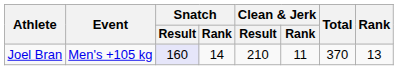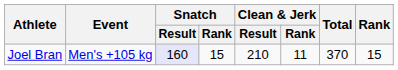Joel Bran | Snatch / Rank: 14 -> 15
Joel Bran | Rank: 13 -> 15
